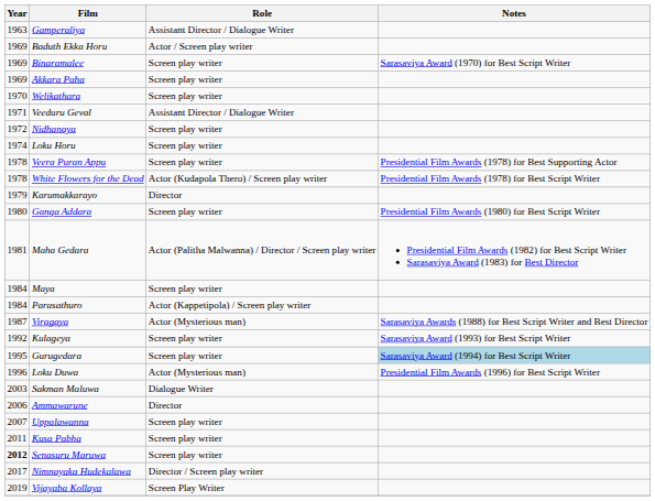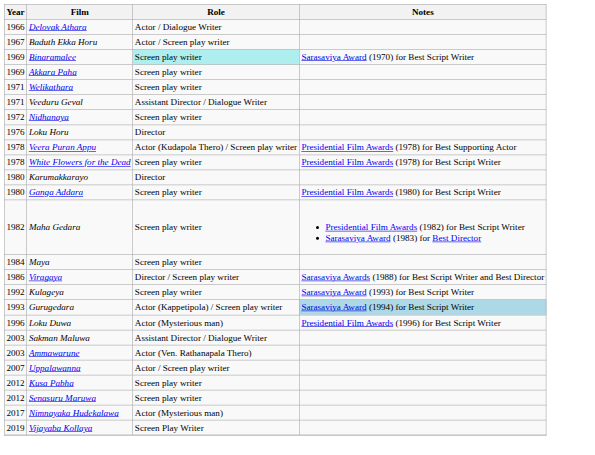- row: 1963 | Gamperaliya | Assistant Director / Dialogue Writer
+ row: 1966 | Delovak Athara | Actor / Dialogue Writer
Baduth Ekka Horu | Year: 1969 -> 1967
Binaramalee | Role: no background -> paleturquoise background
Welikathara | Year: 1970 -> 1971
Loku Horu | Year: 1974 -> 1976
Loku Horu | Role: Screen play writer -> Director
Veera Puran Appu | Role: Screen play writer -> Actor (Kudapola Thero) / Screen play writer
White Flowers for the Dead | Role: Actor (Kudapola Thero) / Screen play writer -> Screen play writer
Karumakkarayo | Year: 1979 -> 1980
Maha Gedara | Year: 1981 -> 1982
Maha Gedara | Role: Actor (Palitha Malwanna) / Director / Screen play writer -> Screen play writer
- row: 1984 | Parasathuro | Actor (Kappetipola) / Screen play writer
Viragaya | Year: 1987 -> 1986
Viragaya | Role: Actor (Mysterious man) -> Director / Screen play writer
Gurugedara | Year: 1995 -> 1993
Gurugedara | Role: Screen play writer -> Actor (Kappetipola) / Screen play writer
Sakman Maluwa | Role: Dialogue Writer -> Assistant Director / Dialogue Writer
Ammawarune | Year: 2006 -> 2003
Ammawarune | Role: Director -> Actor (Ven. Rathanapala Thero)
Uppalawanna | Role: Screen play writer -> Actor / Screen play writer
Kusa Pabha | Year: 2011 -> 2012
Senasuru Maruwa | Year: bold -> normal
Nimnayaka Hudekalawa | Role: Director / Screen play writer -> Actor (Mysterious man)
